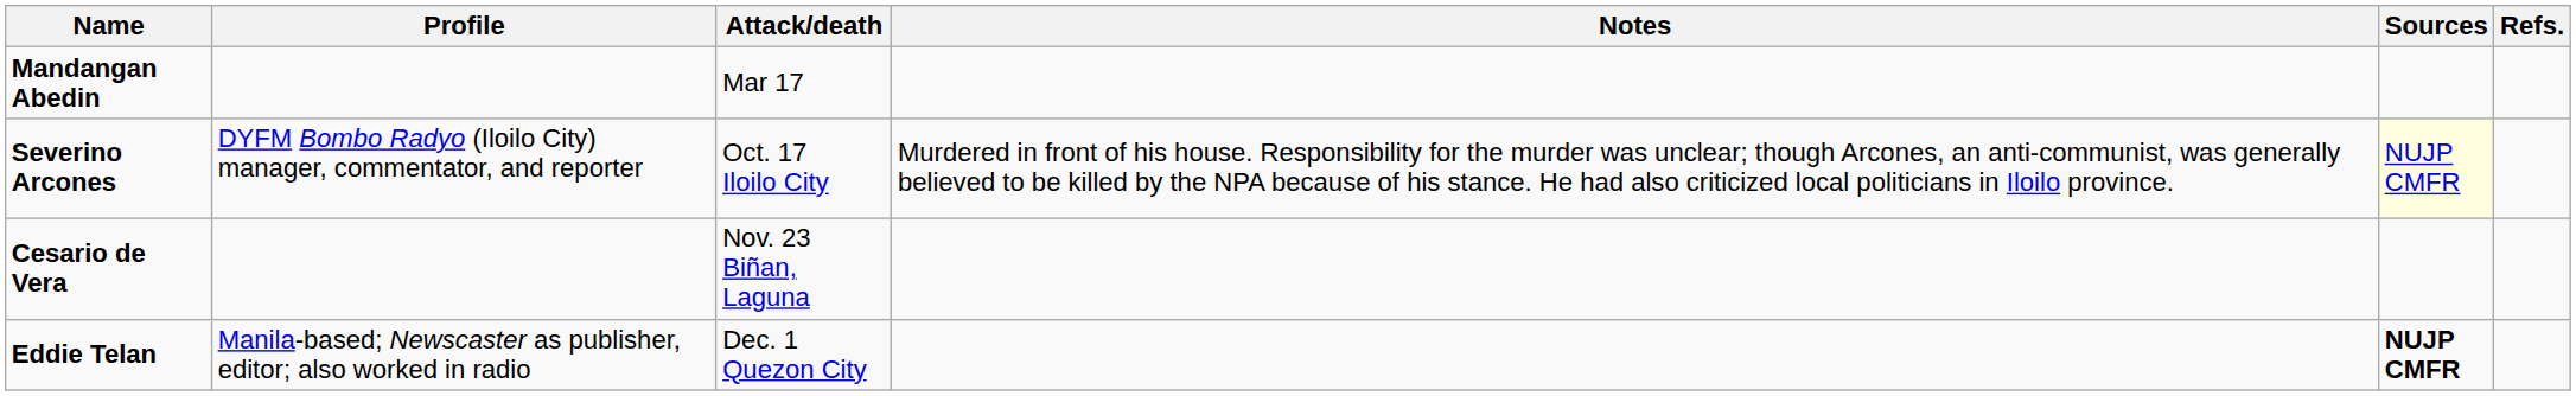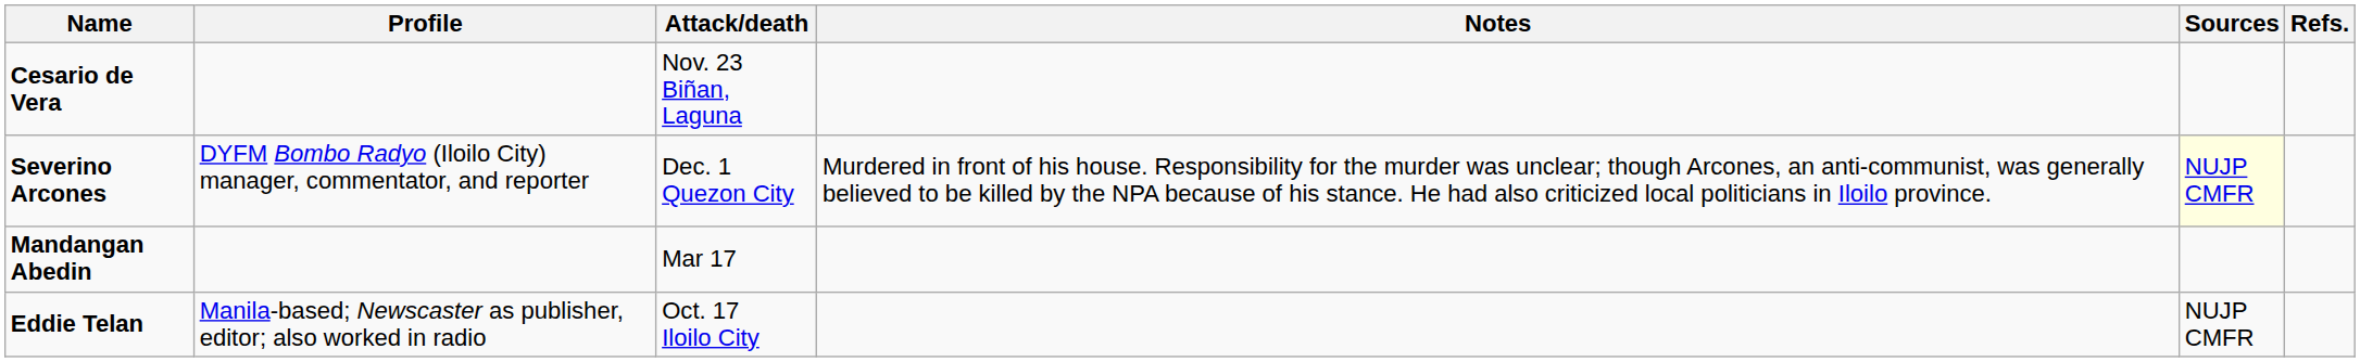rows swapped: Mandangan Abedin <-> Cesario de Vera
Severino Arcones | Attack/death: Oct. 17 Iloilo City -> Dec. 1 Quezon City
Eddie Telan | Attack/death: Dec. 1 Quezon City -> Oct. 17 Iloilo City
Eddie Telan | Sources: bold -> normal
